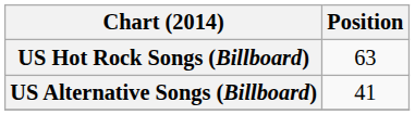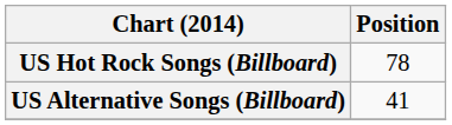US Hot Rock Songs (Billboard) | Position: 63 -> 78
